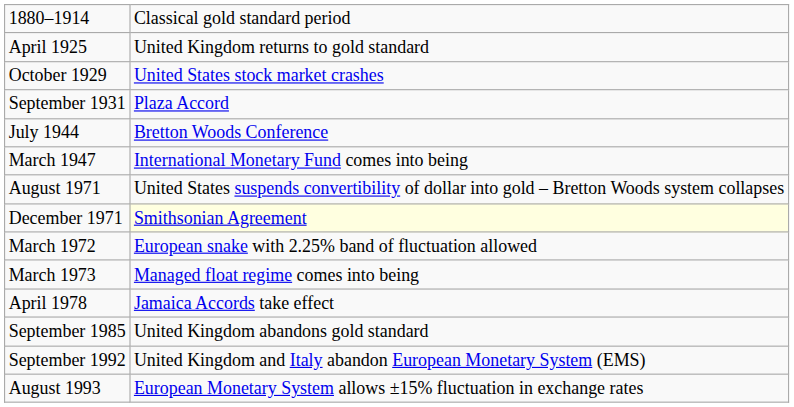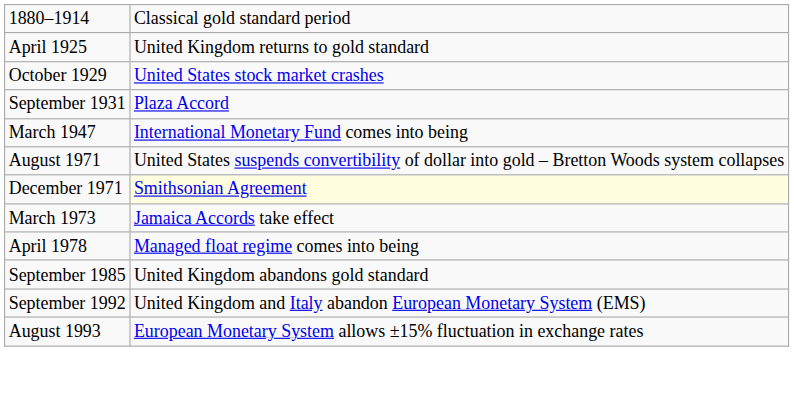- row: July 1944 | Bretton Woods Conference
- row: March 1972 | European snake with 2.25% band of fluctuation allowed
March 1973 | column 2: Managed float regime comes into being -> Jamaica Accords take effect
April 1978 | column 2: Jamaica Accords take effect -> Managed float regime comes into being
